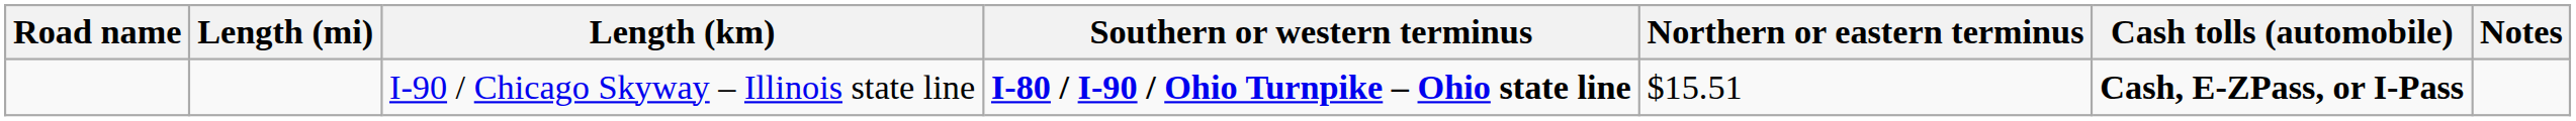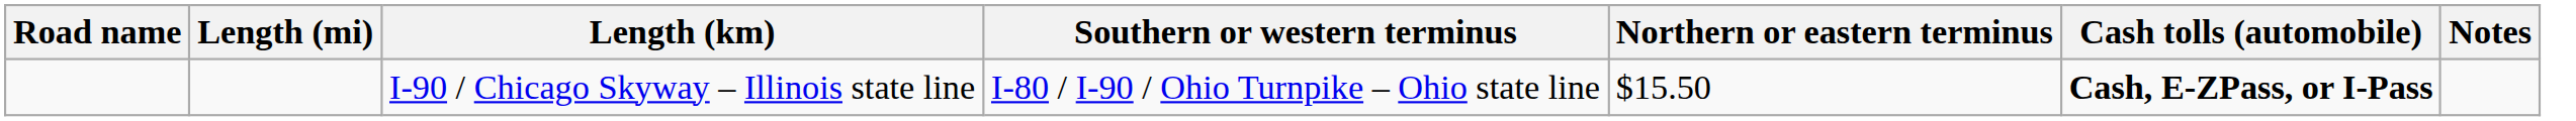I-90 / Chicago Skyway – Illinois state line | Southern or western terminus: bold -> normal
I-90 / Chicago Skyway – Illinois state line | Northern or eastern terminus: $15.51 -> $15.50
